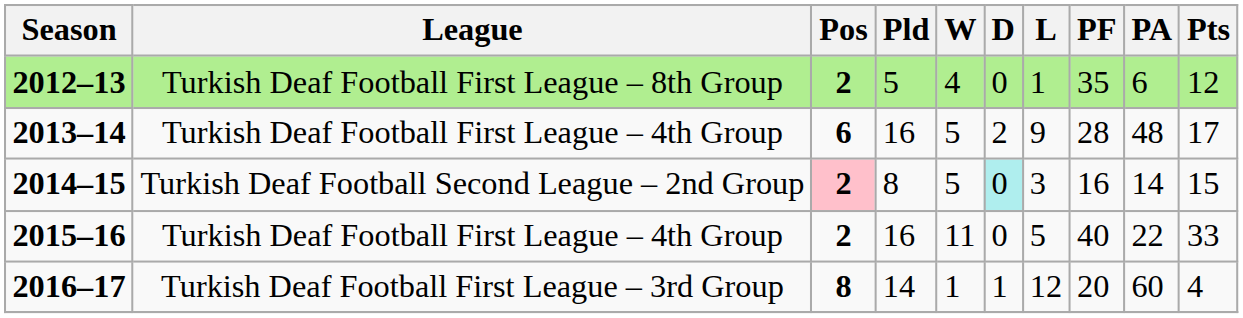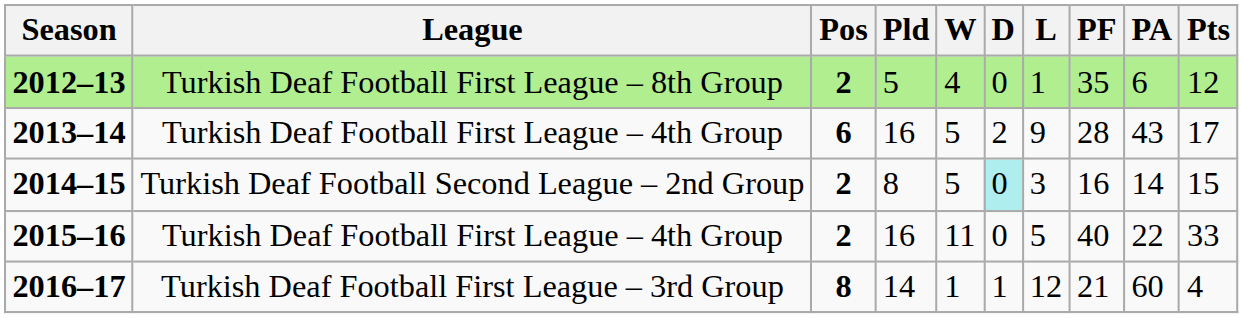2013–14 | PA: 48 -> 43
2014–15 | Pos: pink background -> no background
2016–17 | PF: 20 -> 21
